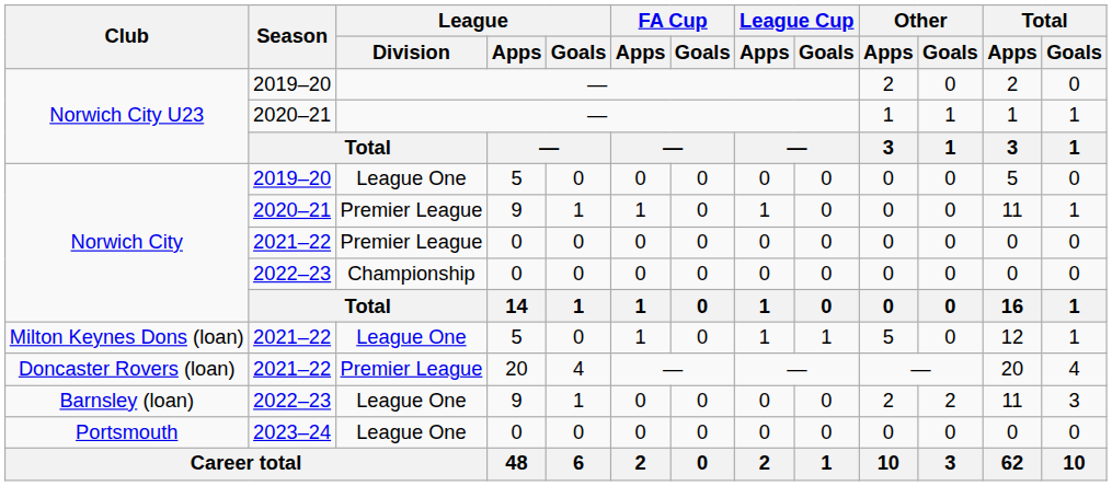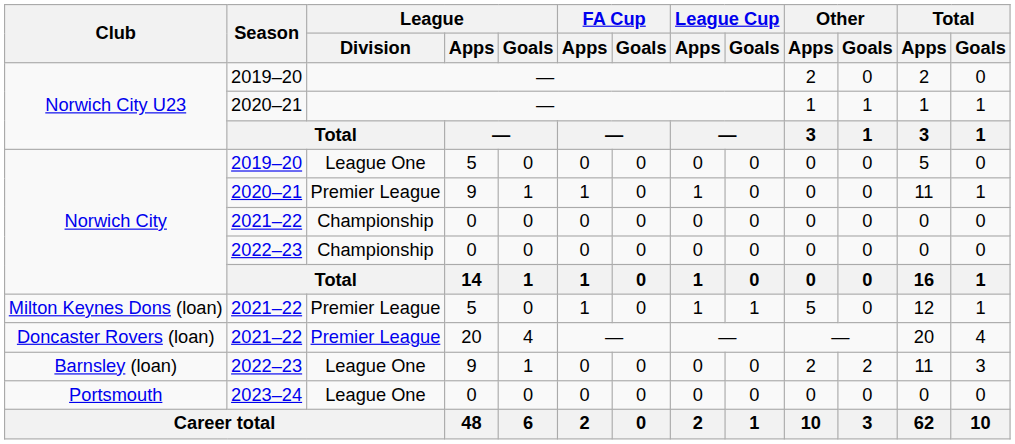Norwich City / 2021–22 | League / Division: Premier League -> Championship
Milton Keynes Dons (loan) | League / Division: League One -> Premier League
